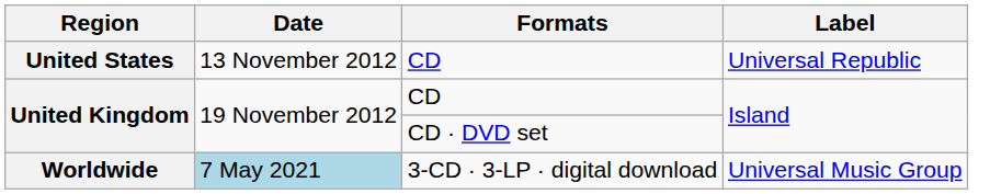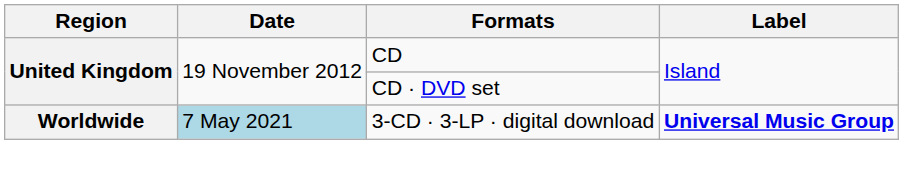- row: United States | 13 November 2012 | CD | Universal Republic
Worldwide | Label: normal -> bold
